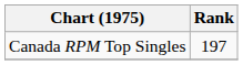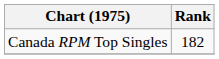Canada RPM Top Singles | Rank: 197 -> 182
